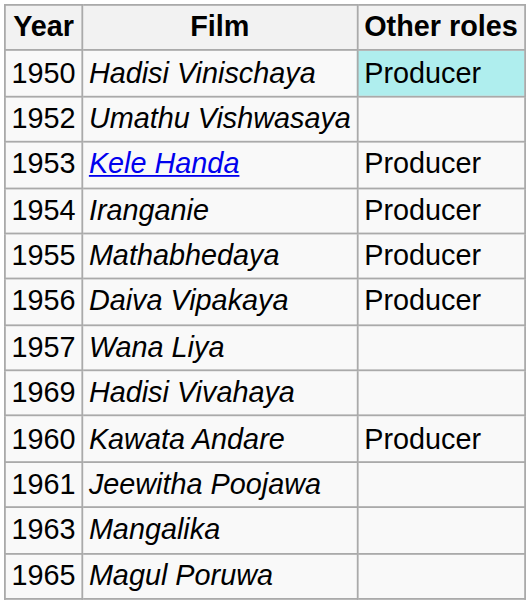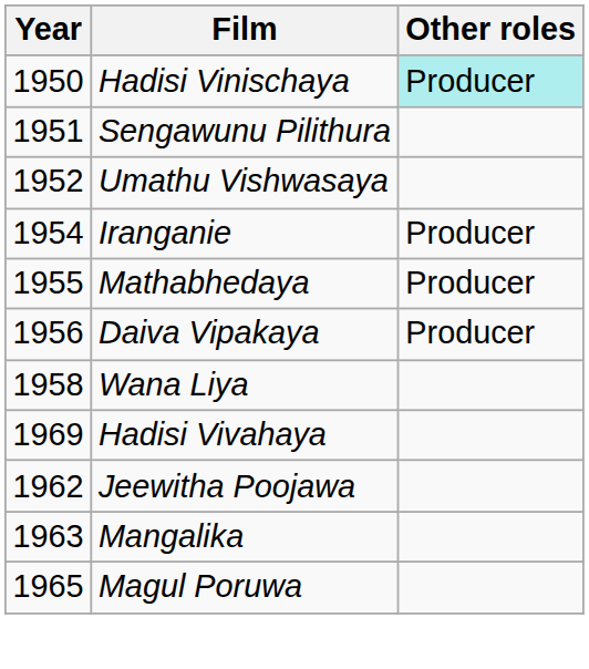+ row: 1951 | Sengawunu Pilithura
- row: 1953 | Kele Handa | Producer
Wana Liya | Year: 1957 -> 1958
- row: 1960 | Kawata Andare | Producer
Jeewitha Poojawa | Year: 1961 -> 1962
